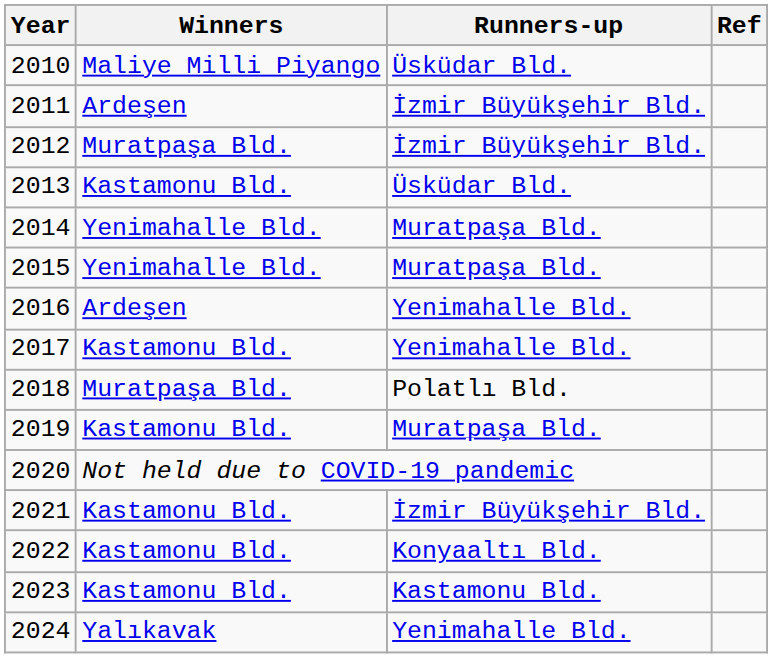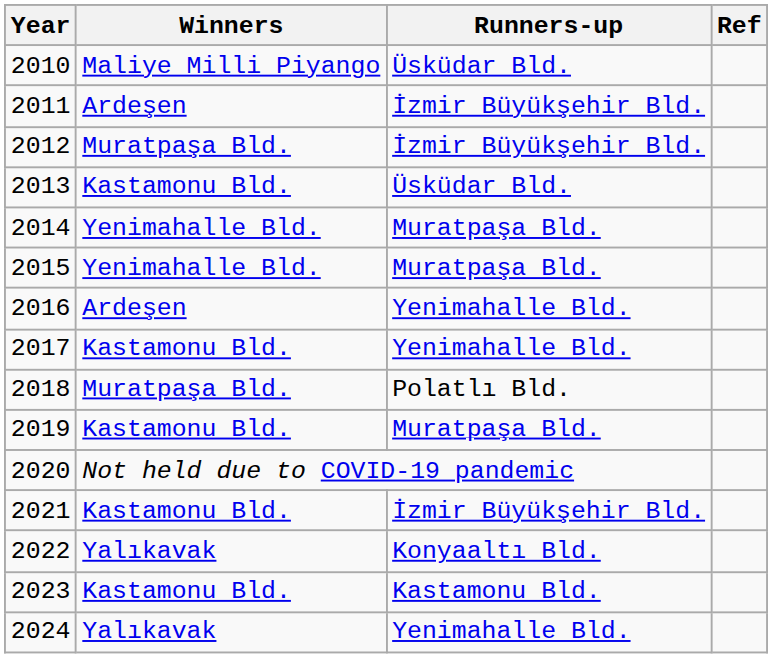2022 | Winners: Kastamonu Bld. -> Yalıkavak
